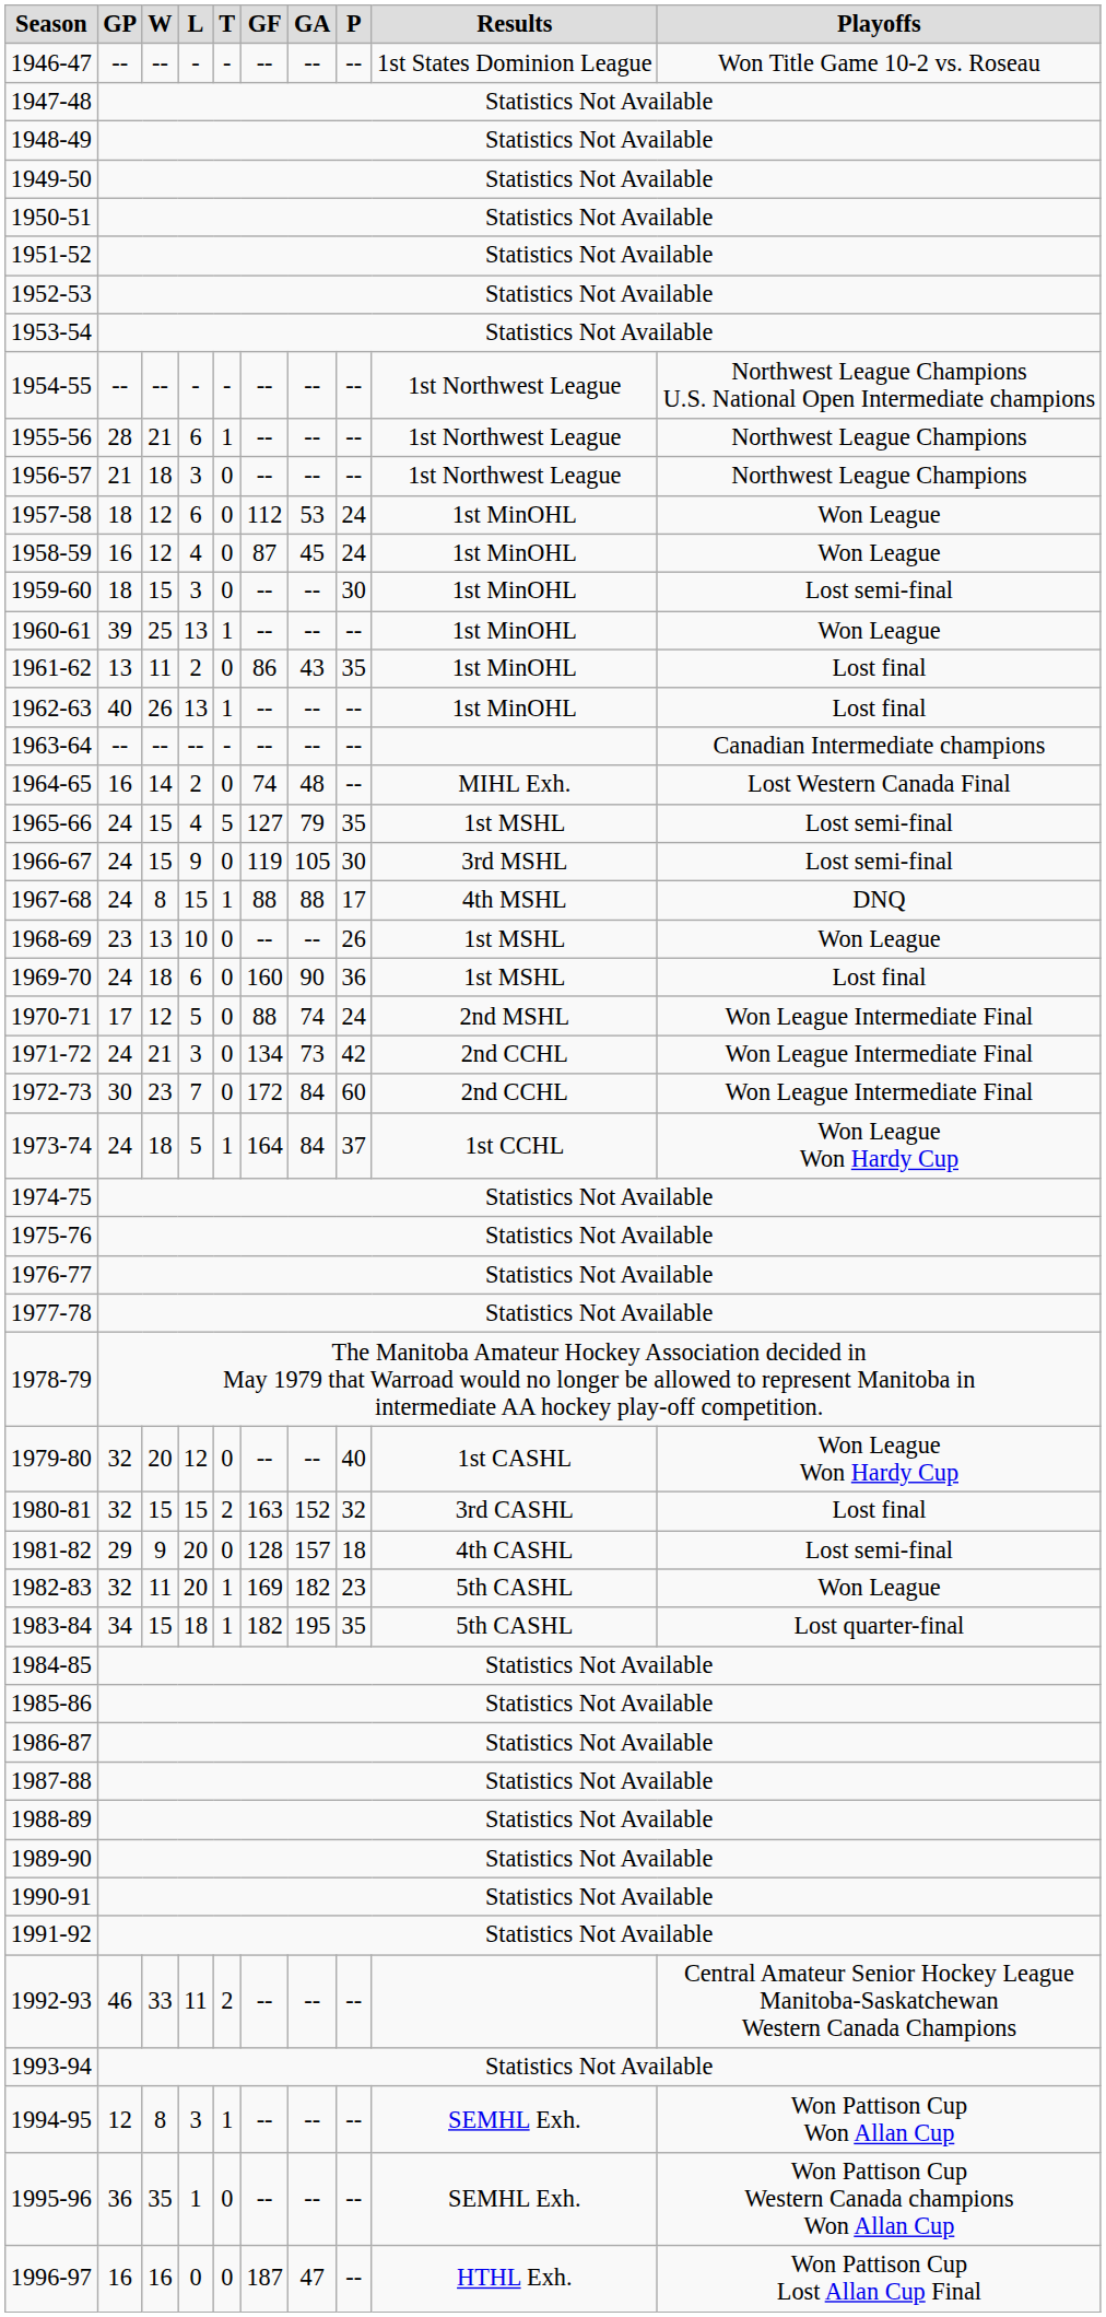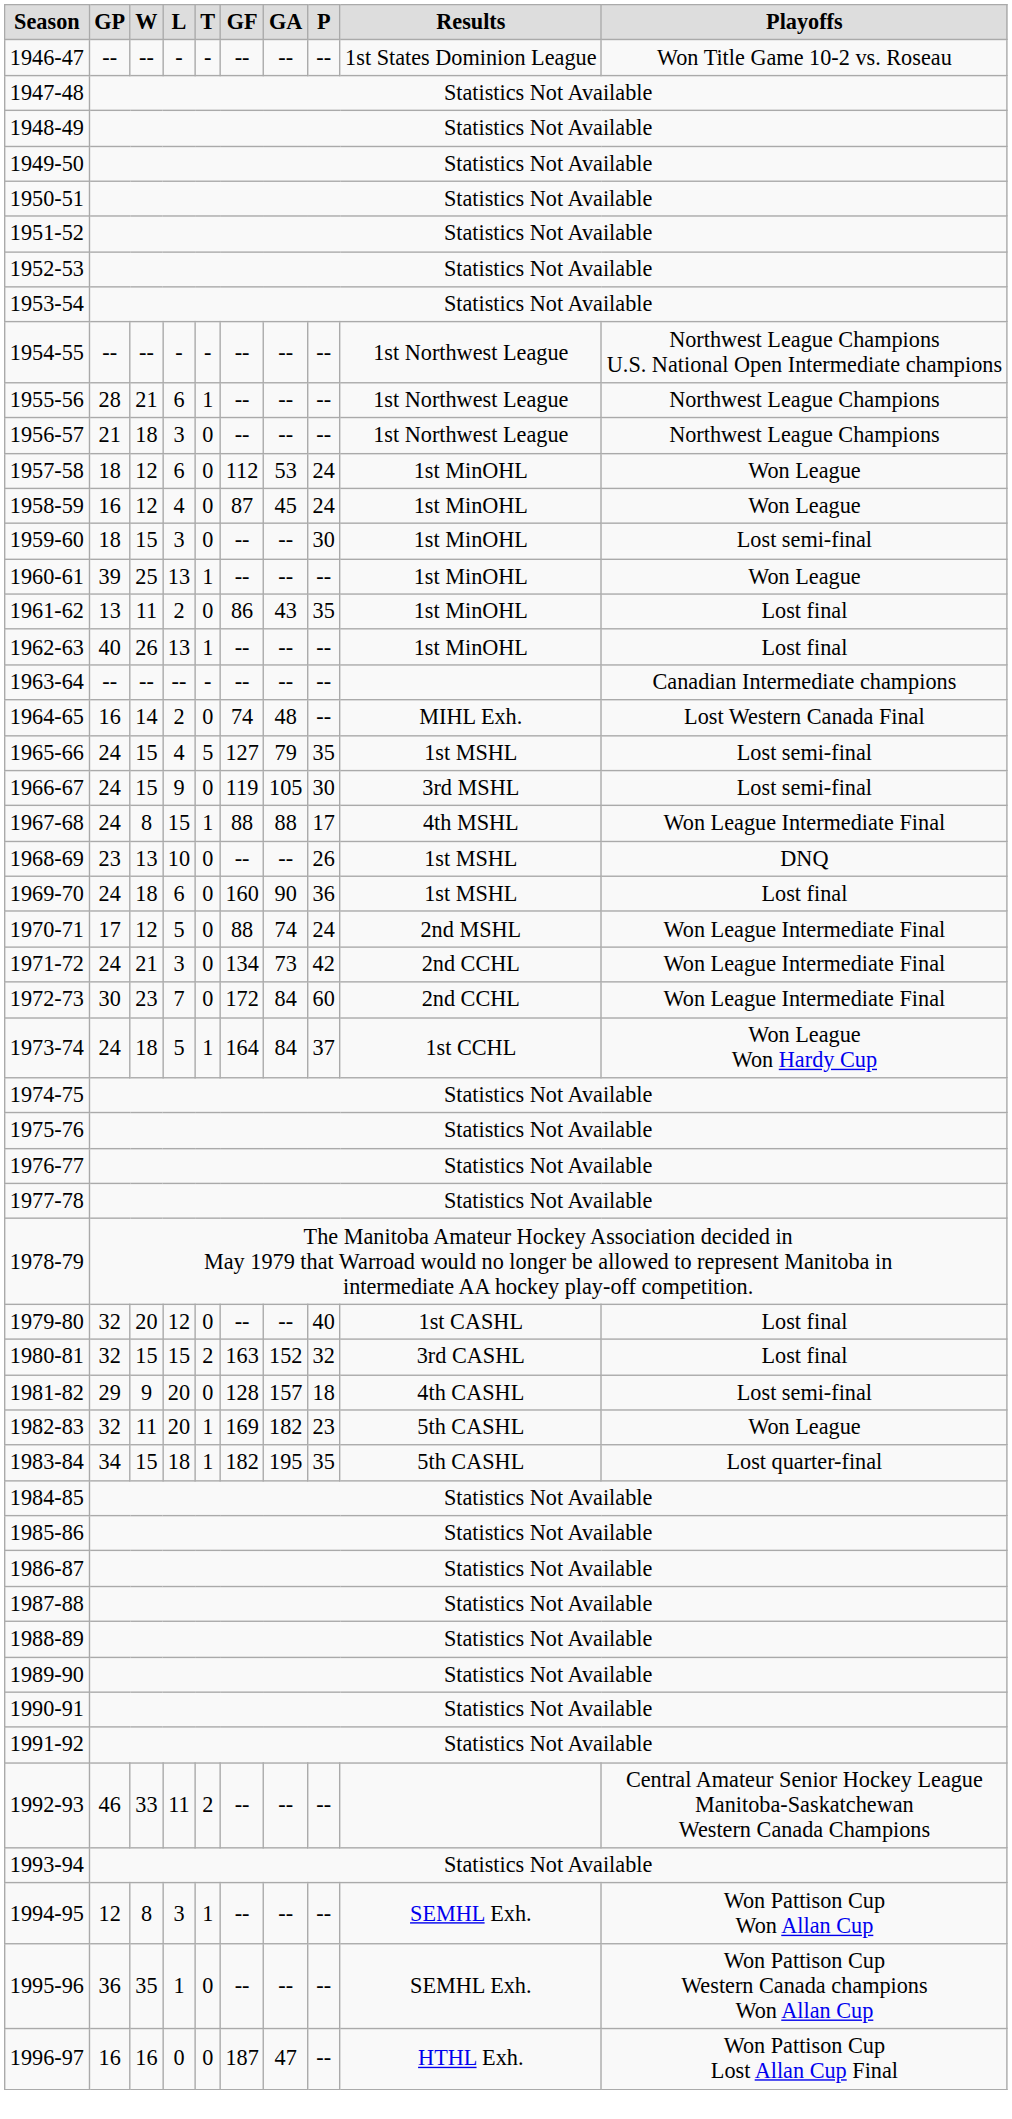1967-68 | Playoffs: DNQ -> Won League Intermediate Final
1968-69 | Playoffs: Won League -> DNQ
1979-80 | Playoffs: Won League Won Hardy Cup -> Lost final
